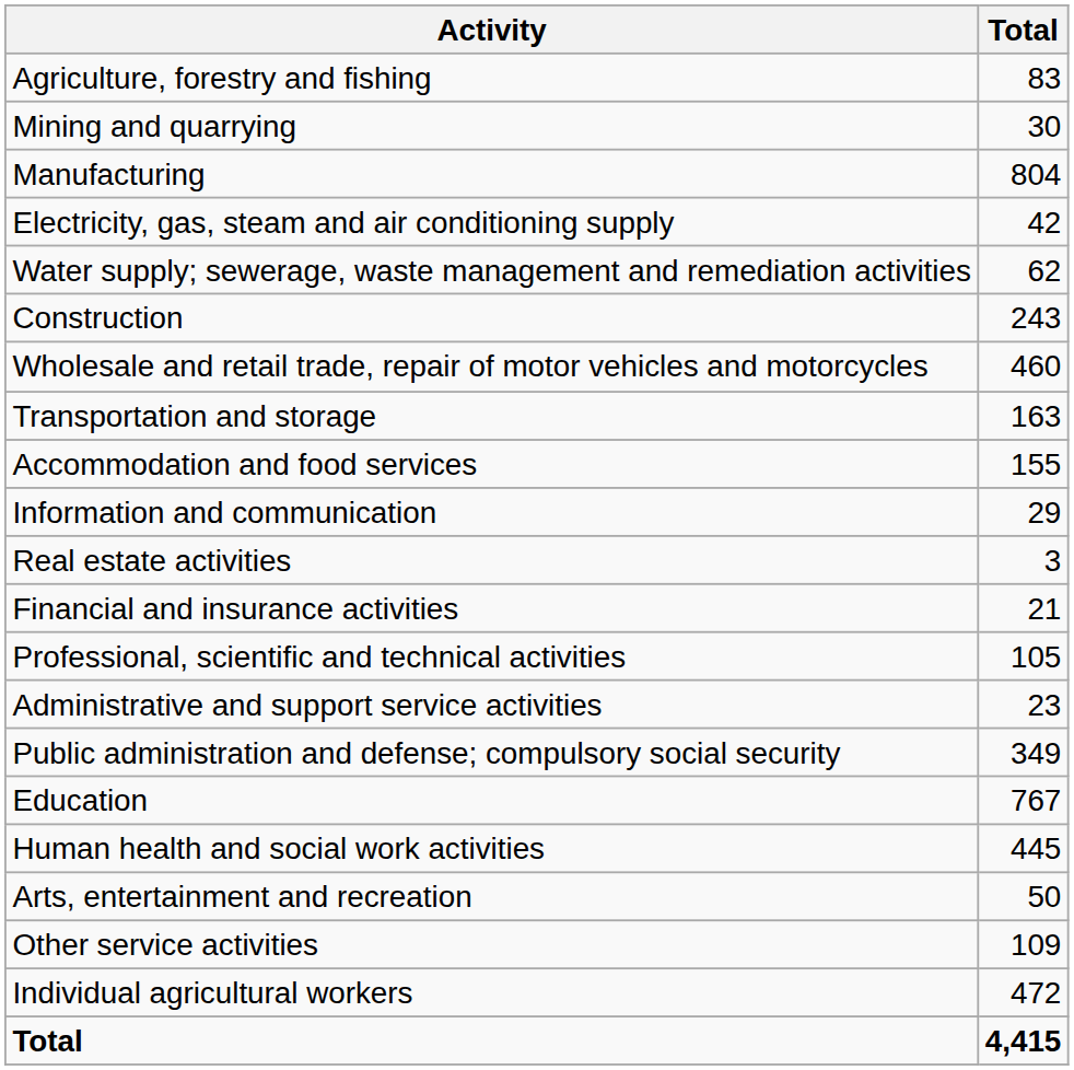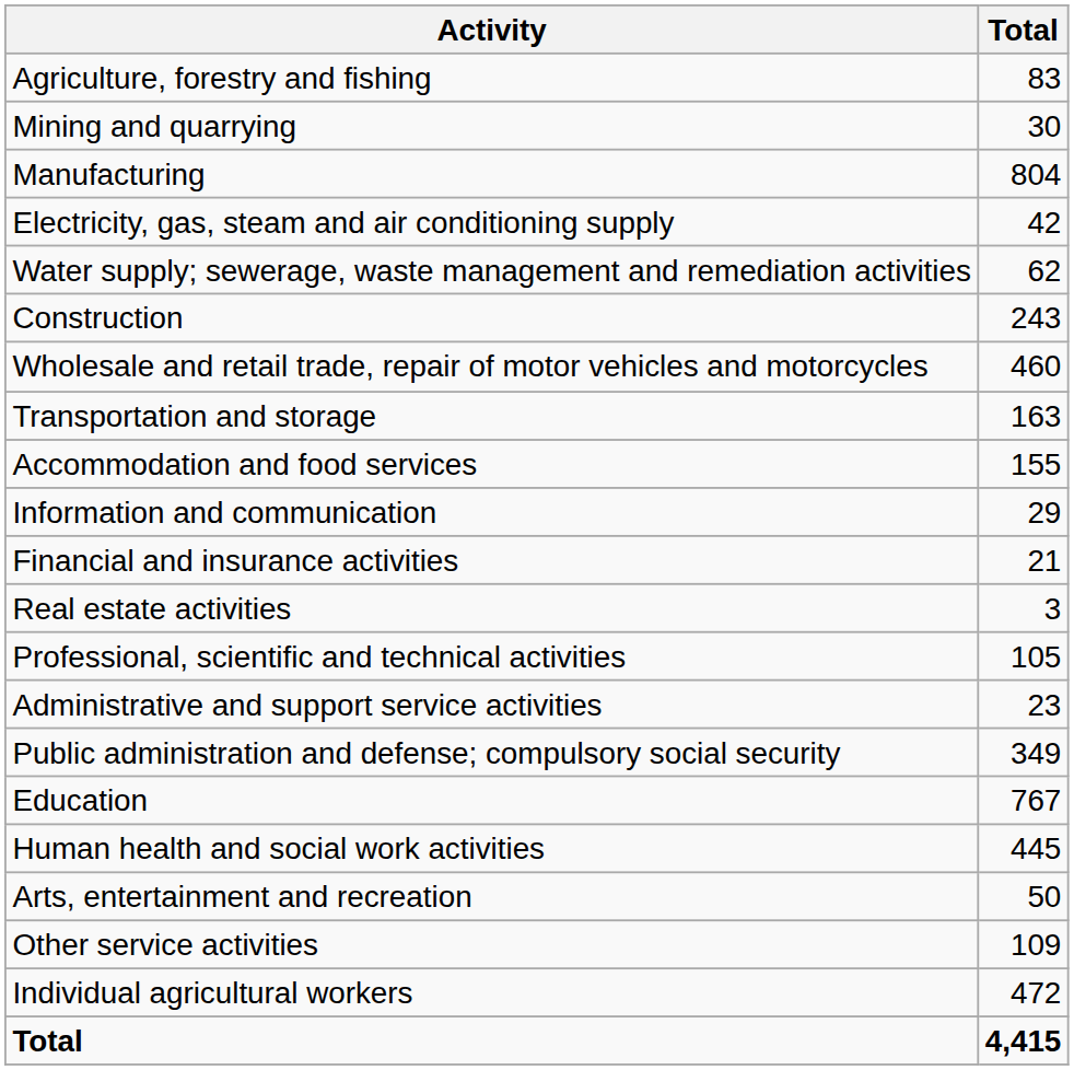rows swapped: Financial and insurance activities <-> Real estate activities
